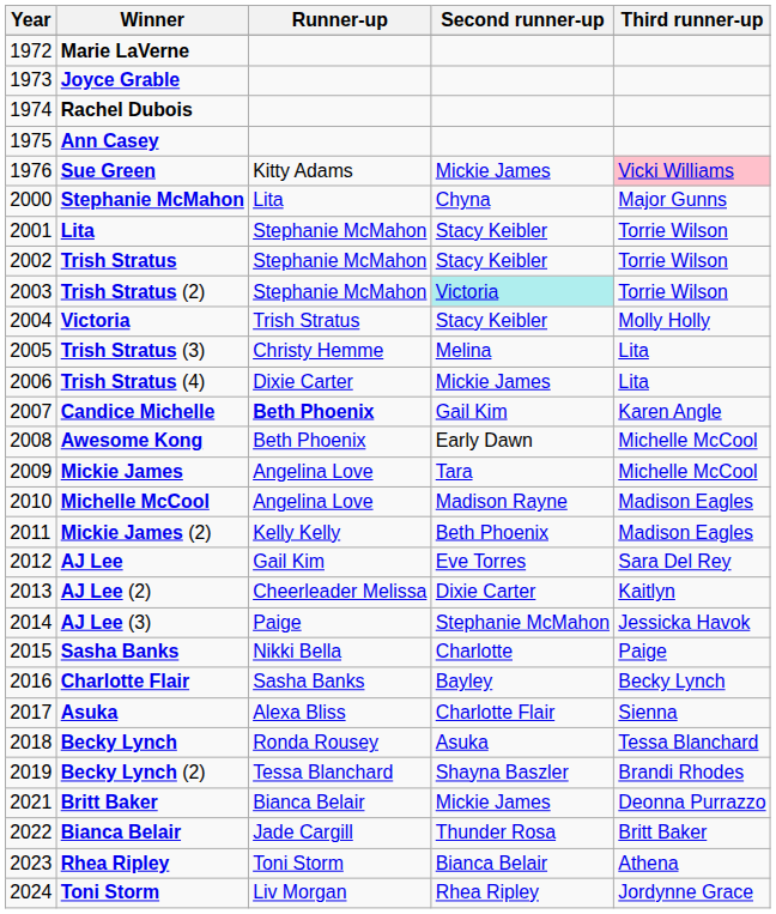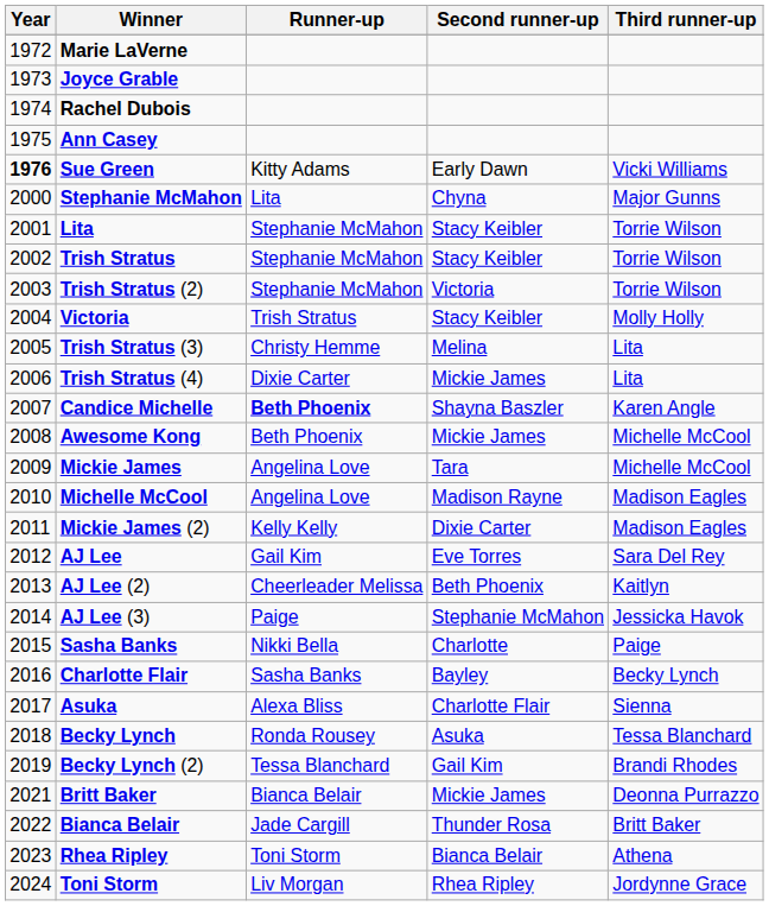Sue Green | Year: normal -> bold
Sue Green | Second runner-up: Mickie James -> Early Dawn
Sue Green | Third runner-up: pink background -> no background
Trish Stratus (2) | Second runner-up: paleturquoise background -> no background
Candice Michelle | Second runner-up: Gail Kim -> Shayna Baszler
Awesome Kong | Second runner-up: Early Dawn -> Mickie James
Mickie James (2) | Second runner-up: Beth Phoenix -> Dixie Carter
AJ Lee (2) | Second runner-up: Dixie Carter -> Beth Phoenix
Becky Lynch (2) | Second runner-up: Shayna Baszler -> Gail Kim
